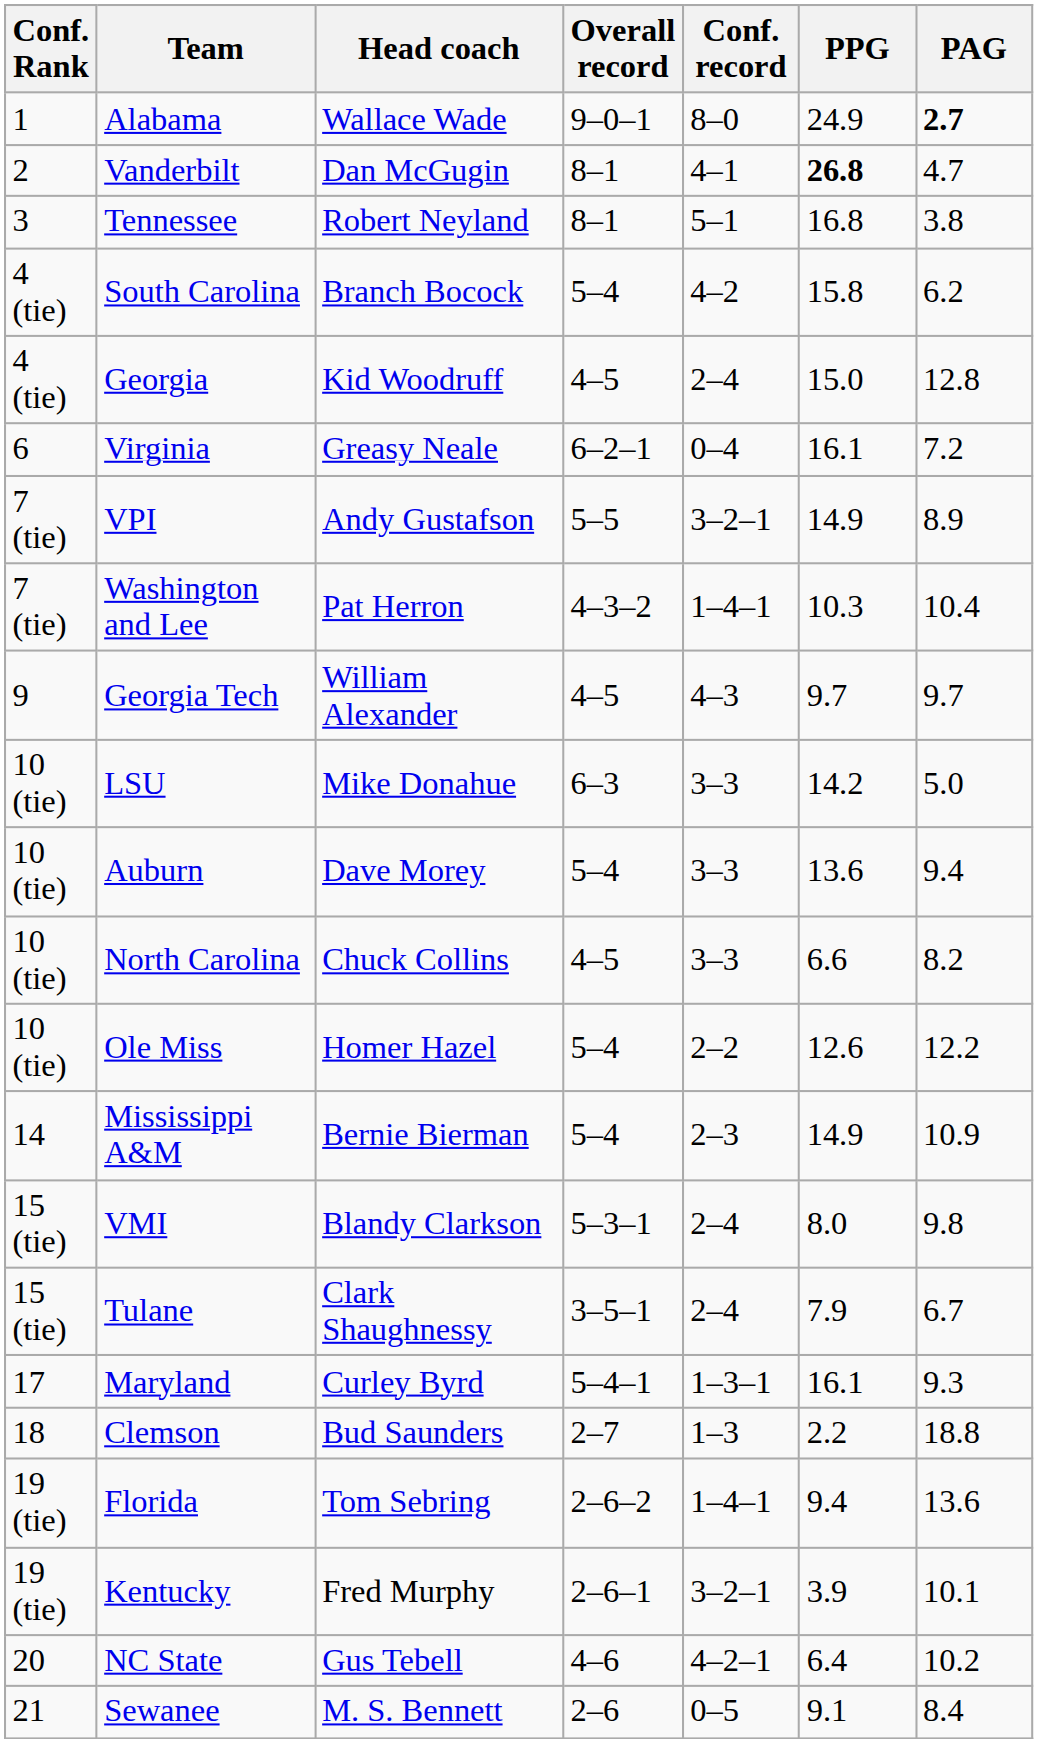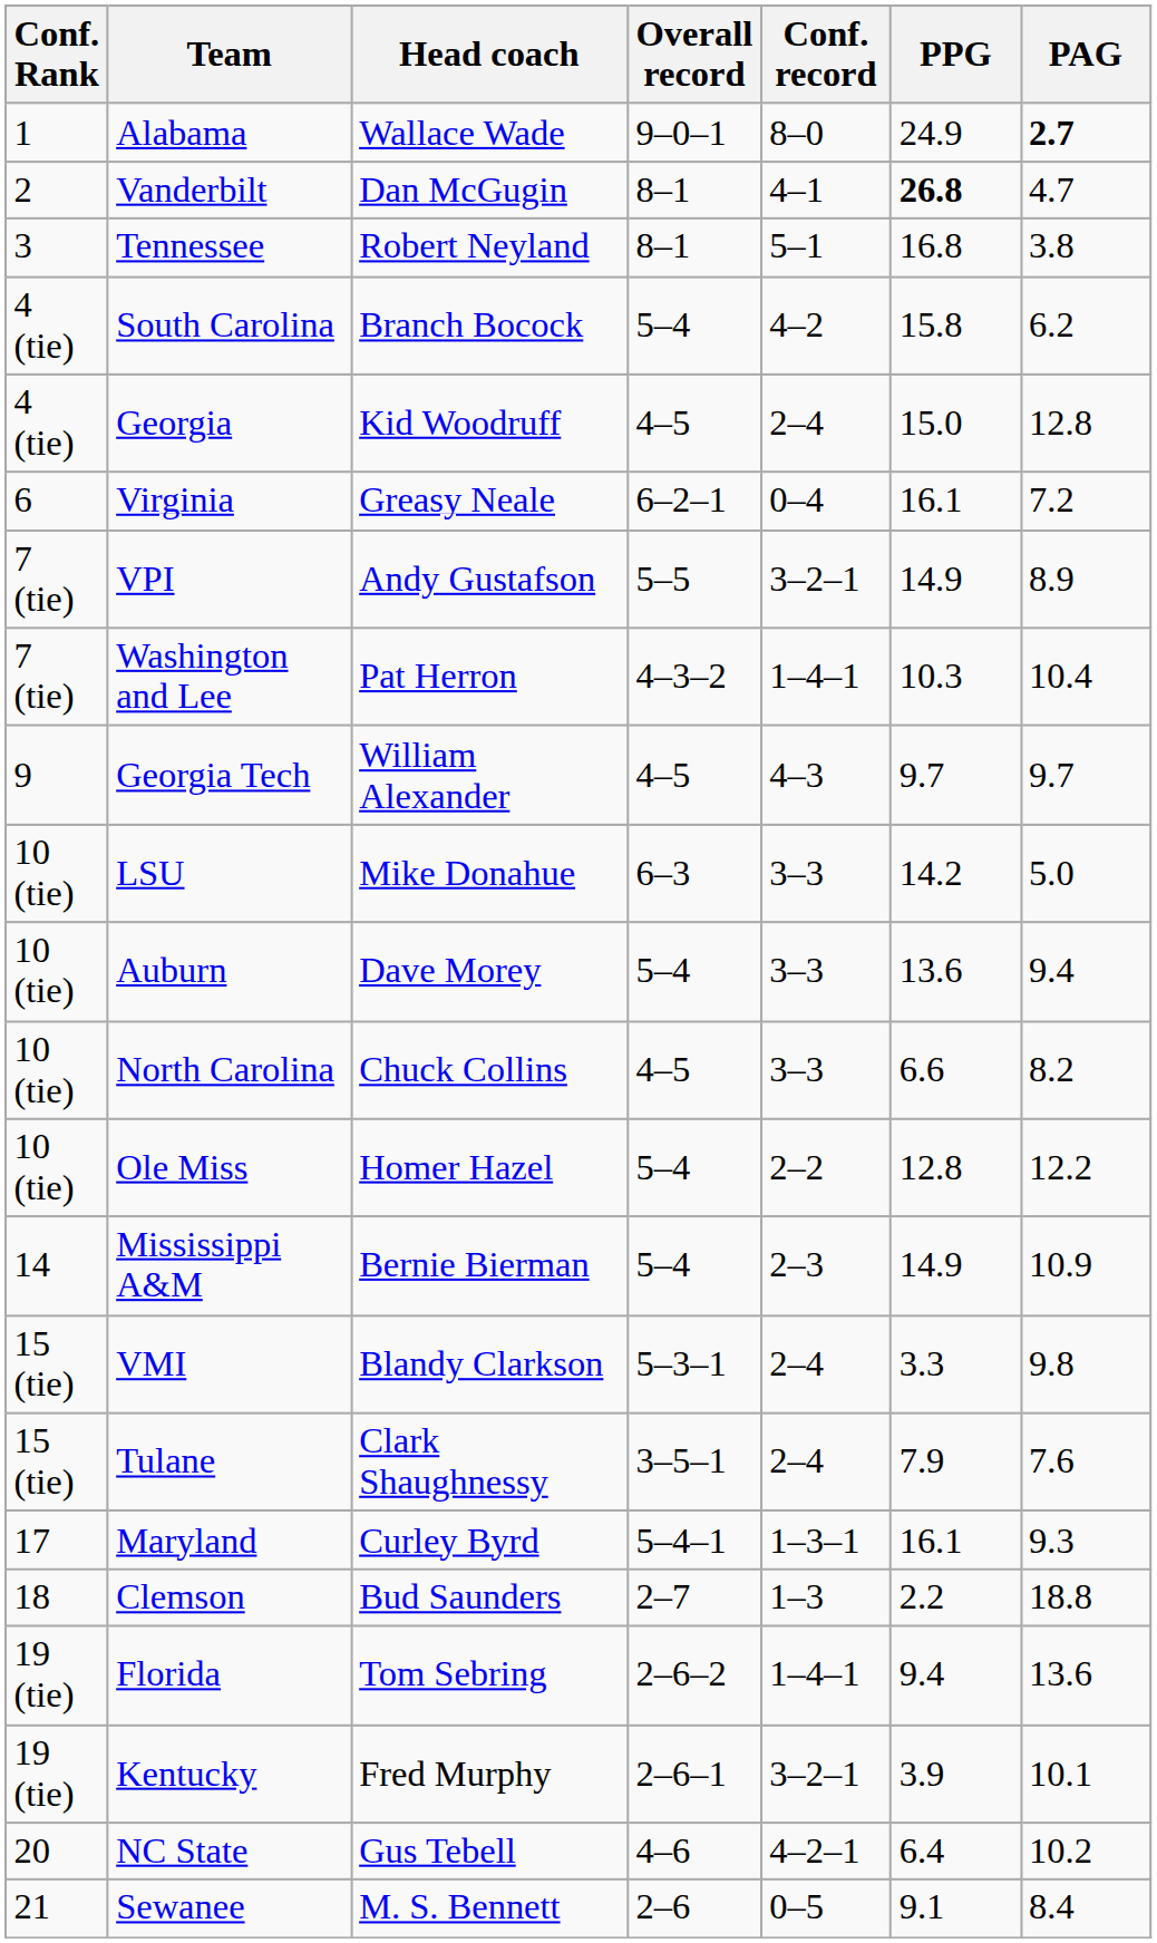Ole Miss | PPG: 12.6 -> 12.8
VMI | PPG: 8.0 -> 3.3
Tulane | PAG: 6.7 -> 7.6
